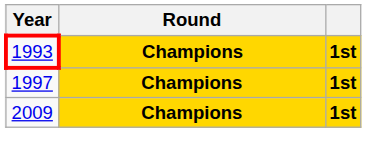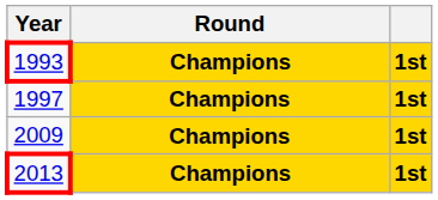+ row: 2013 | Champions | 1st
